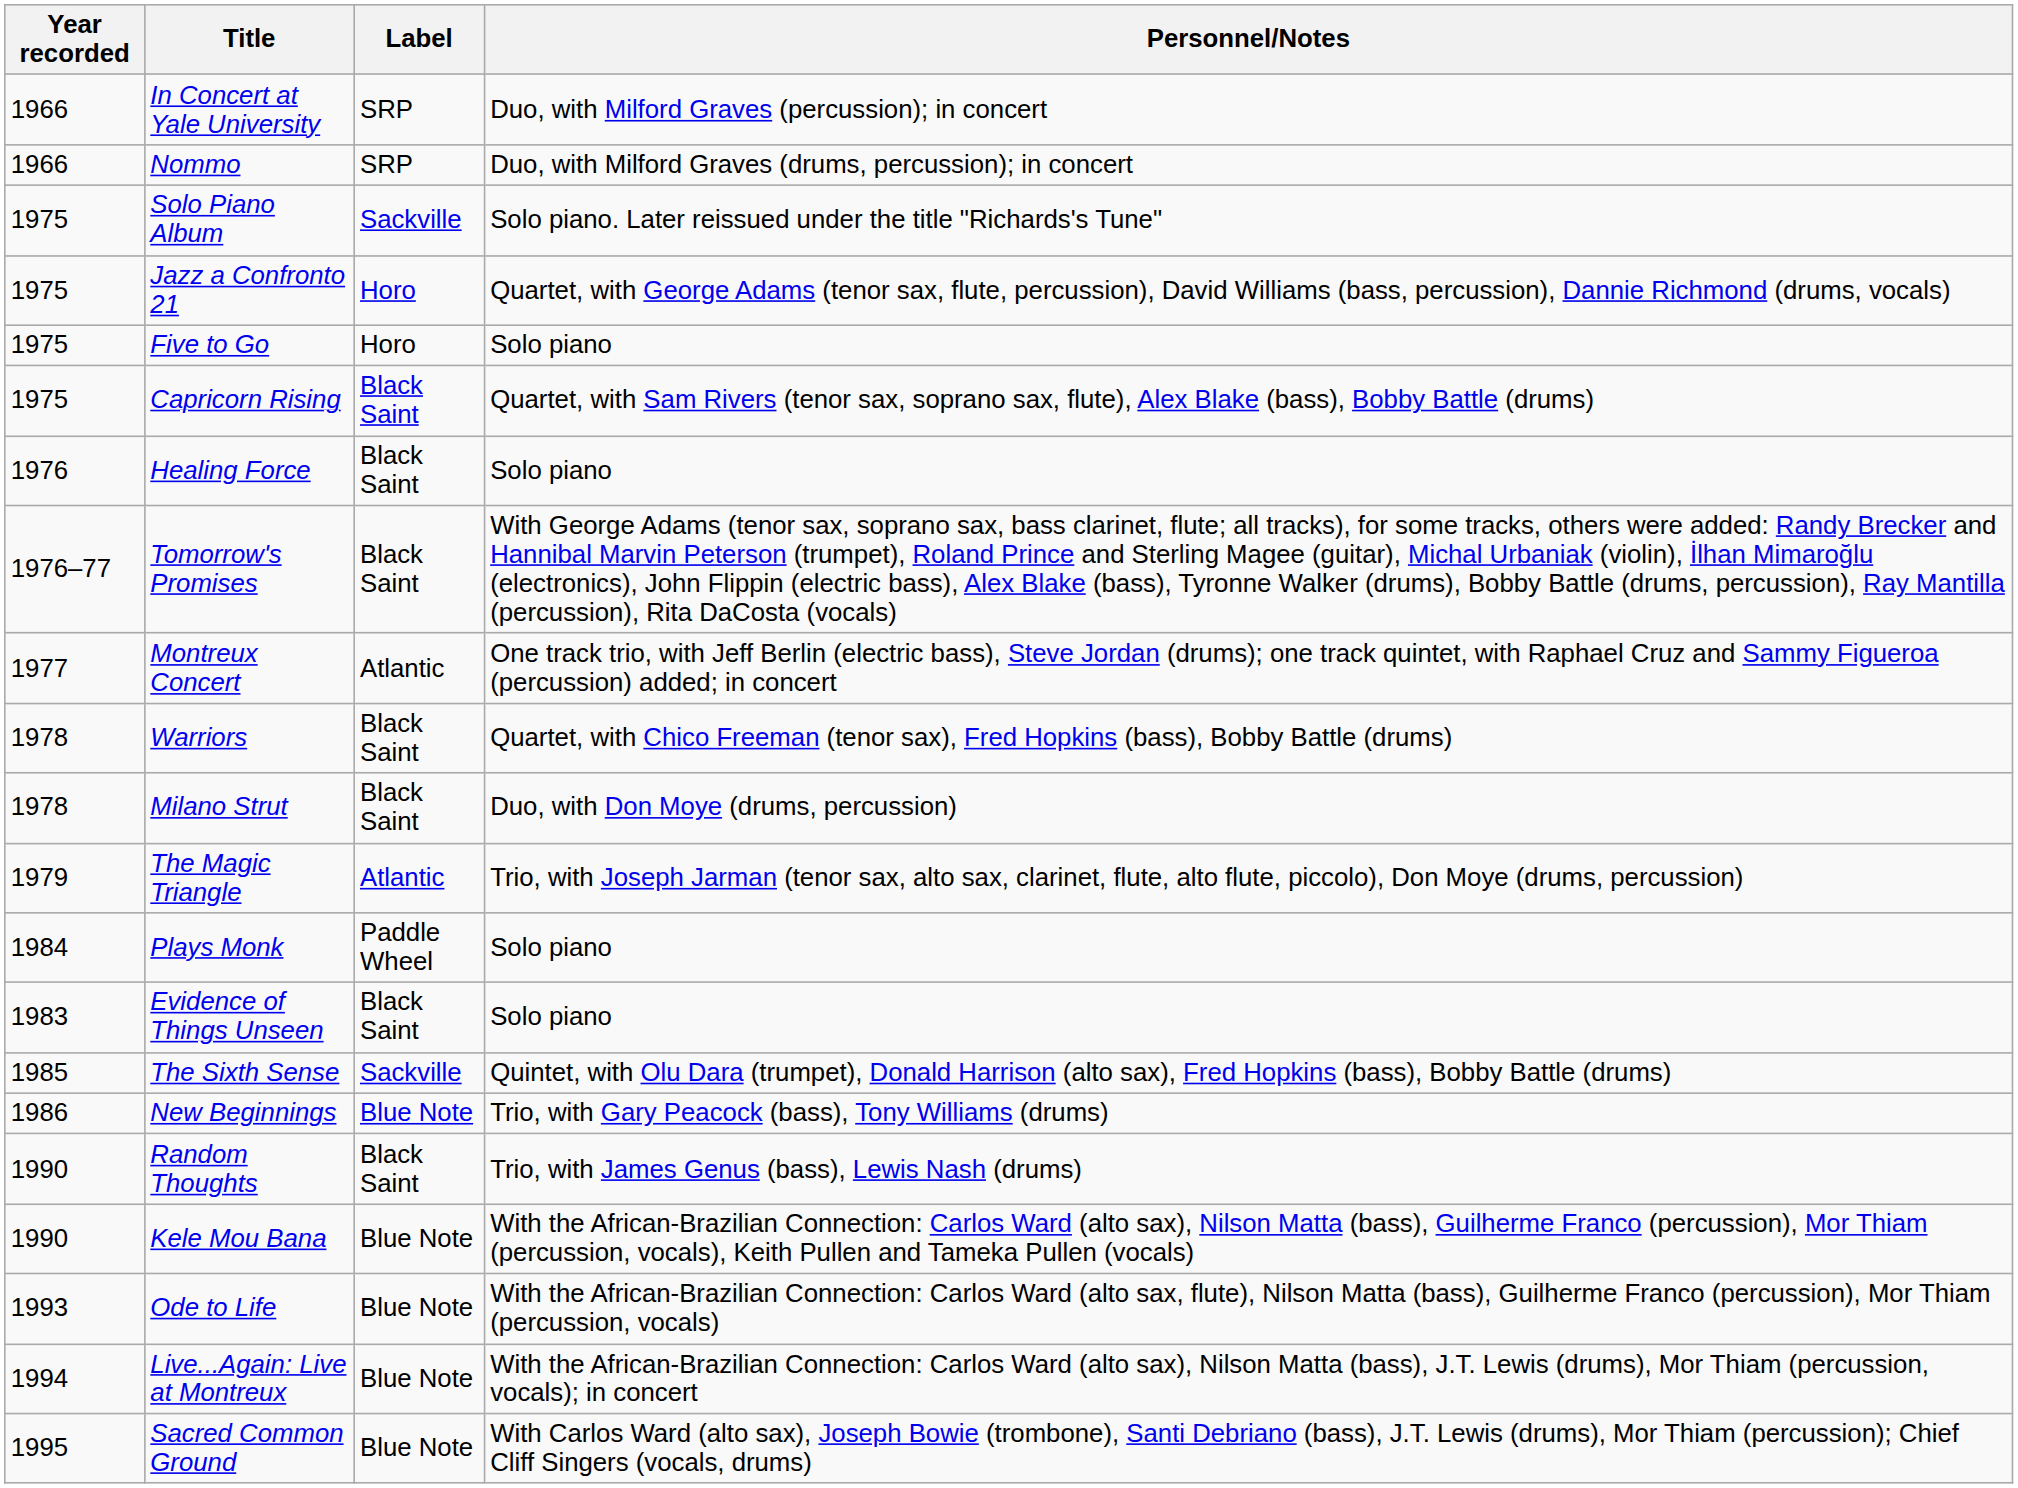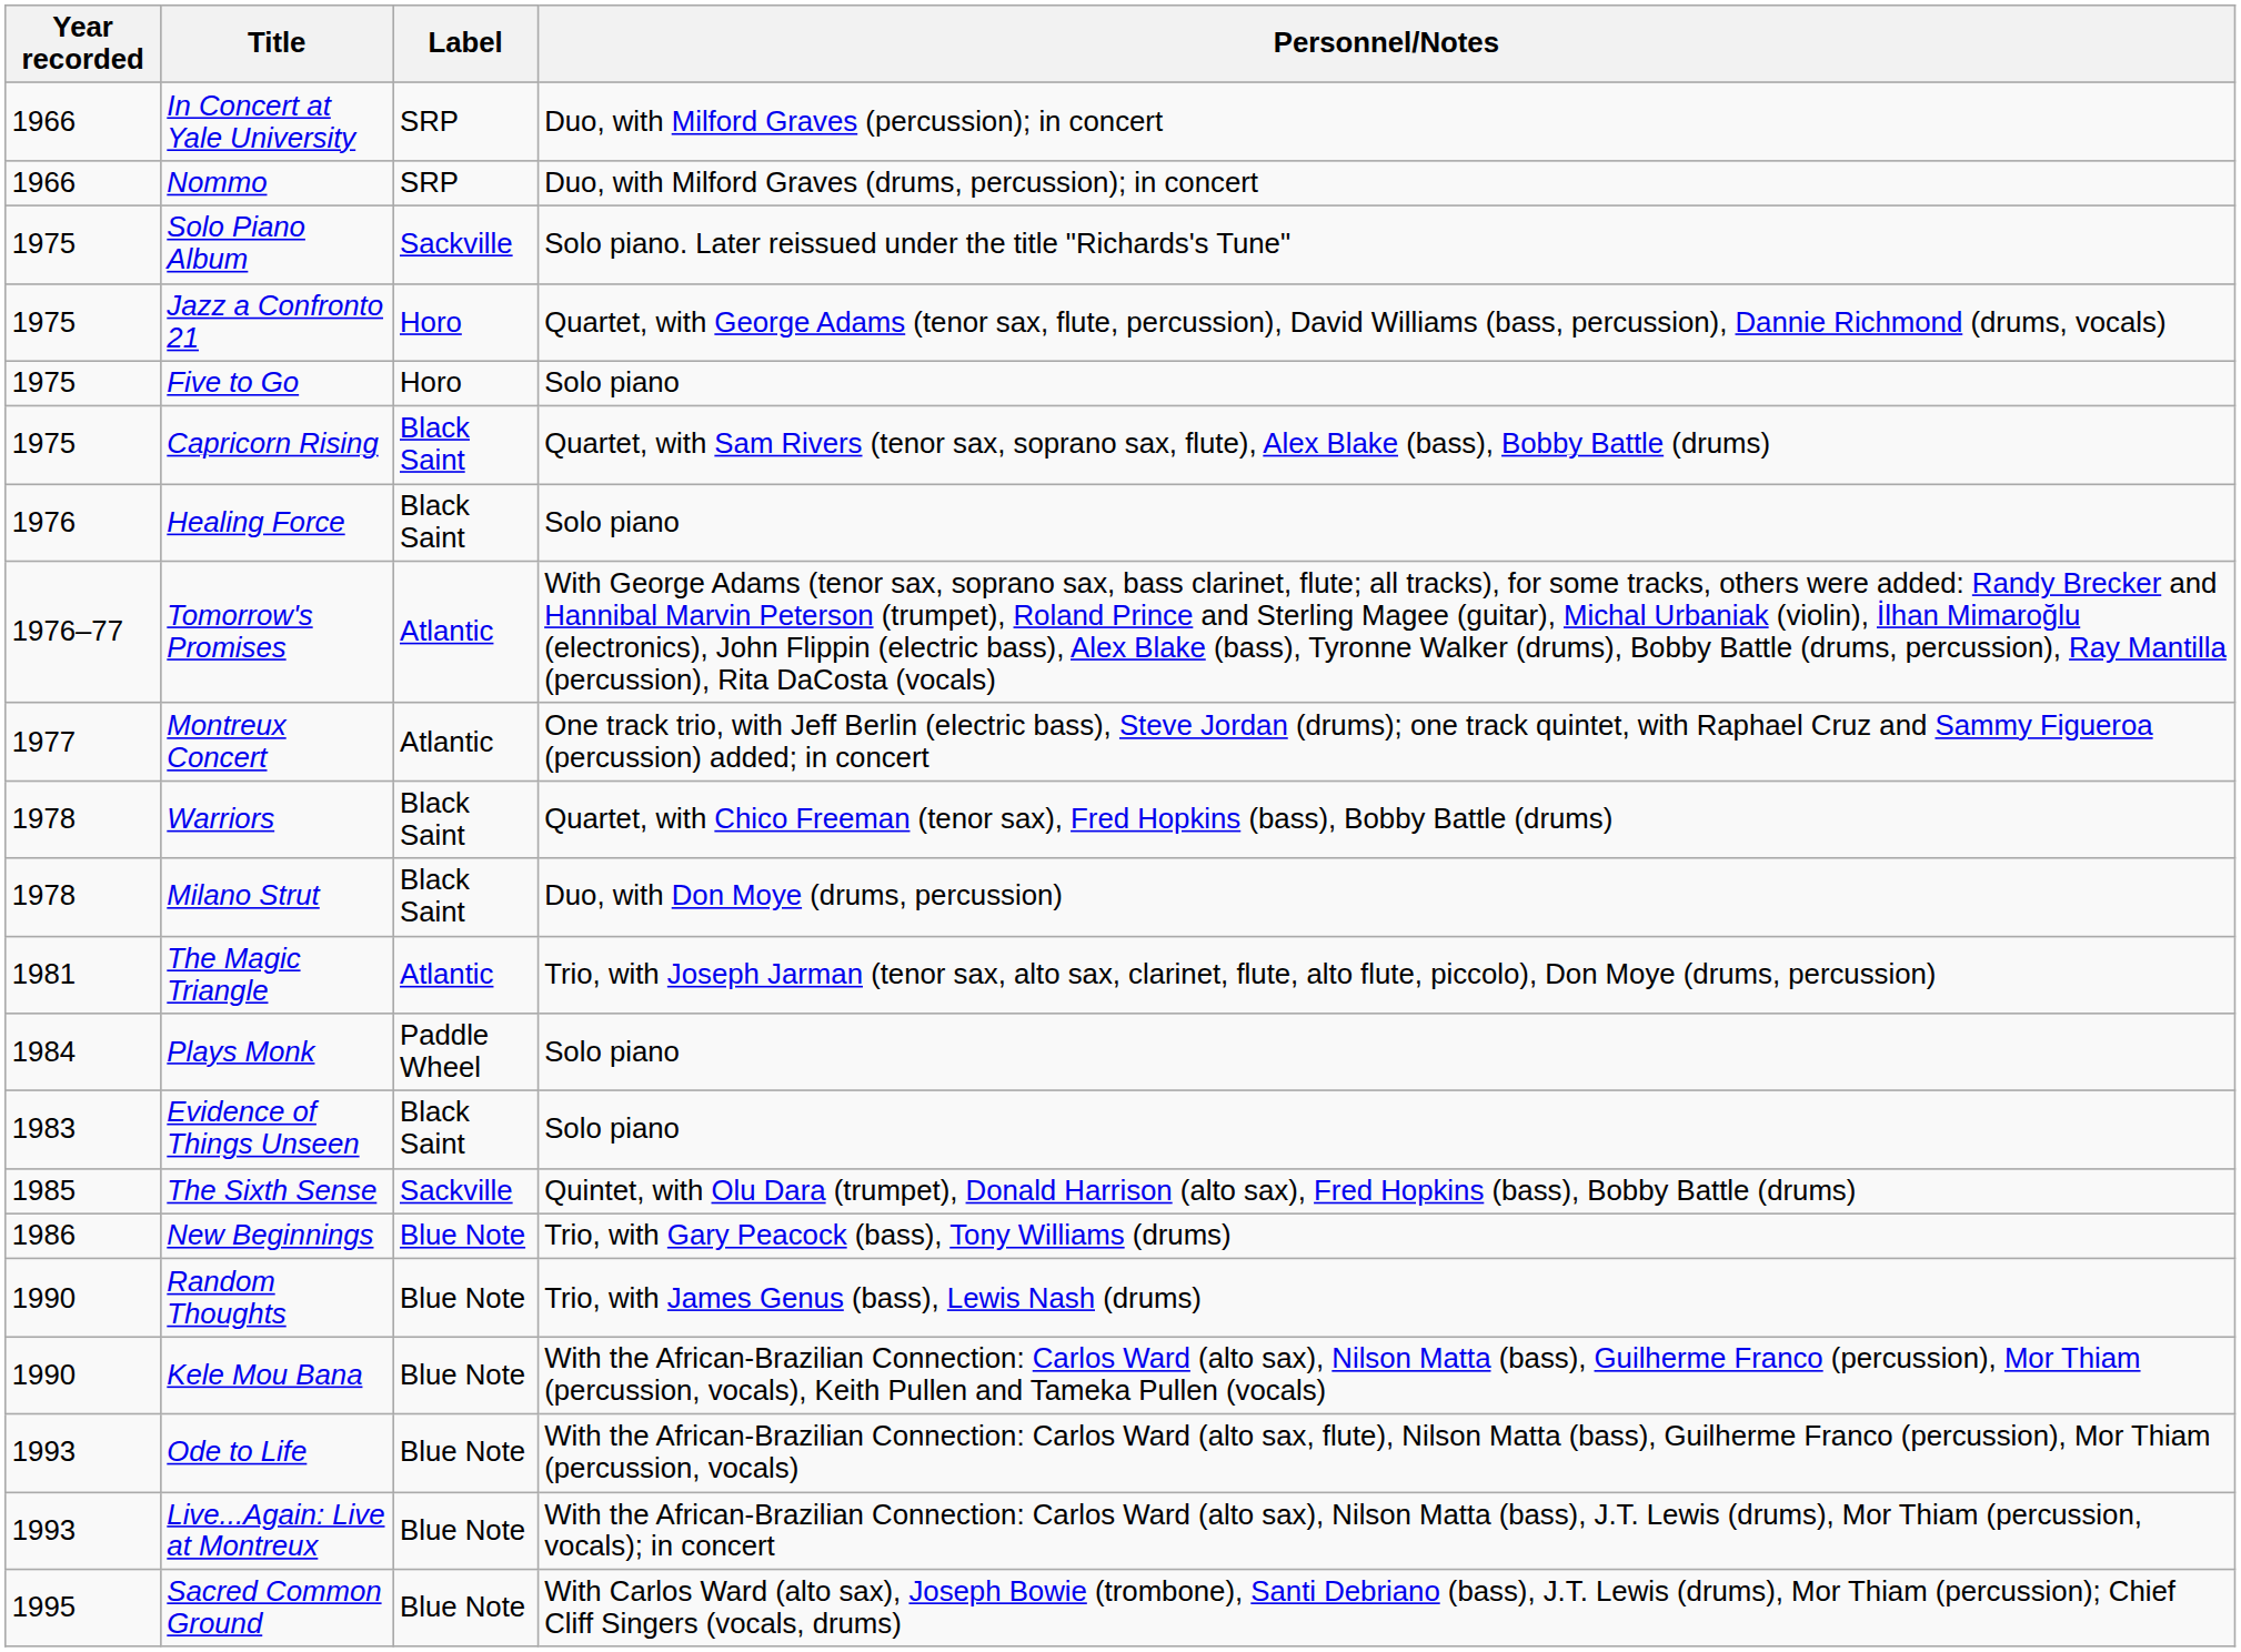Tomorrow's Promises | Label: Black Saint -> Atlantic
The Magic Triangle | Year recorded: 1979 -> 1981
Random Thoughts | Label: Black Saint -> Blue Note
Live...Again: Live at Montreux | Year recorded: 1994 -> 1993
